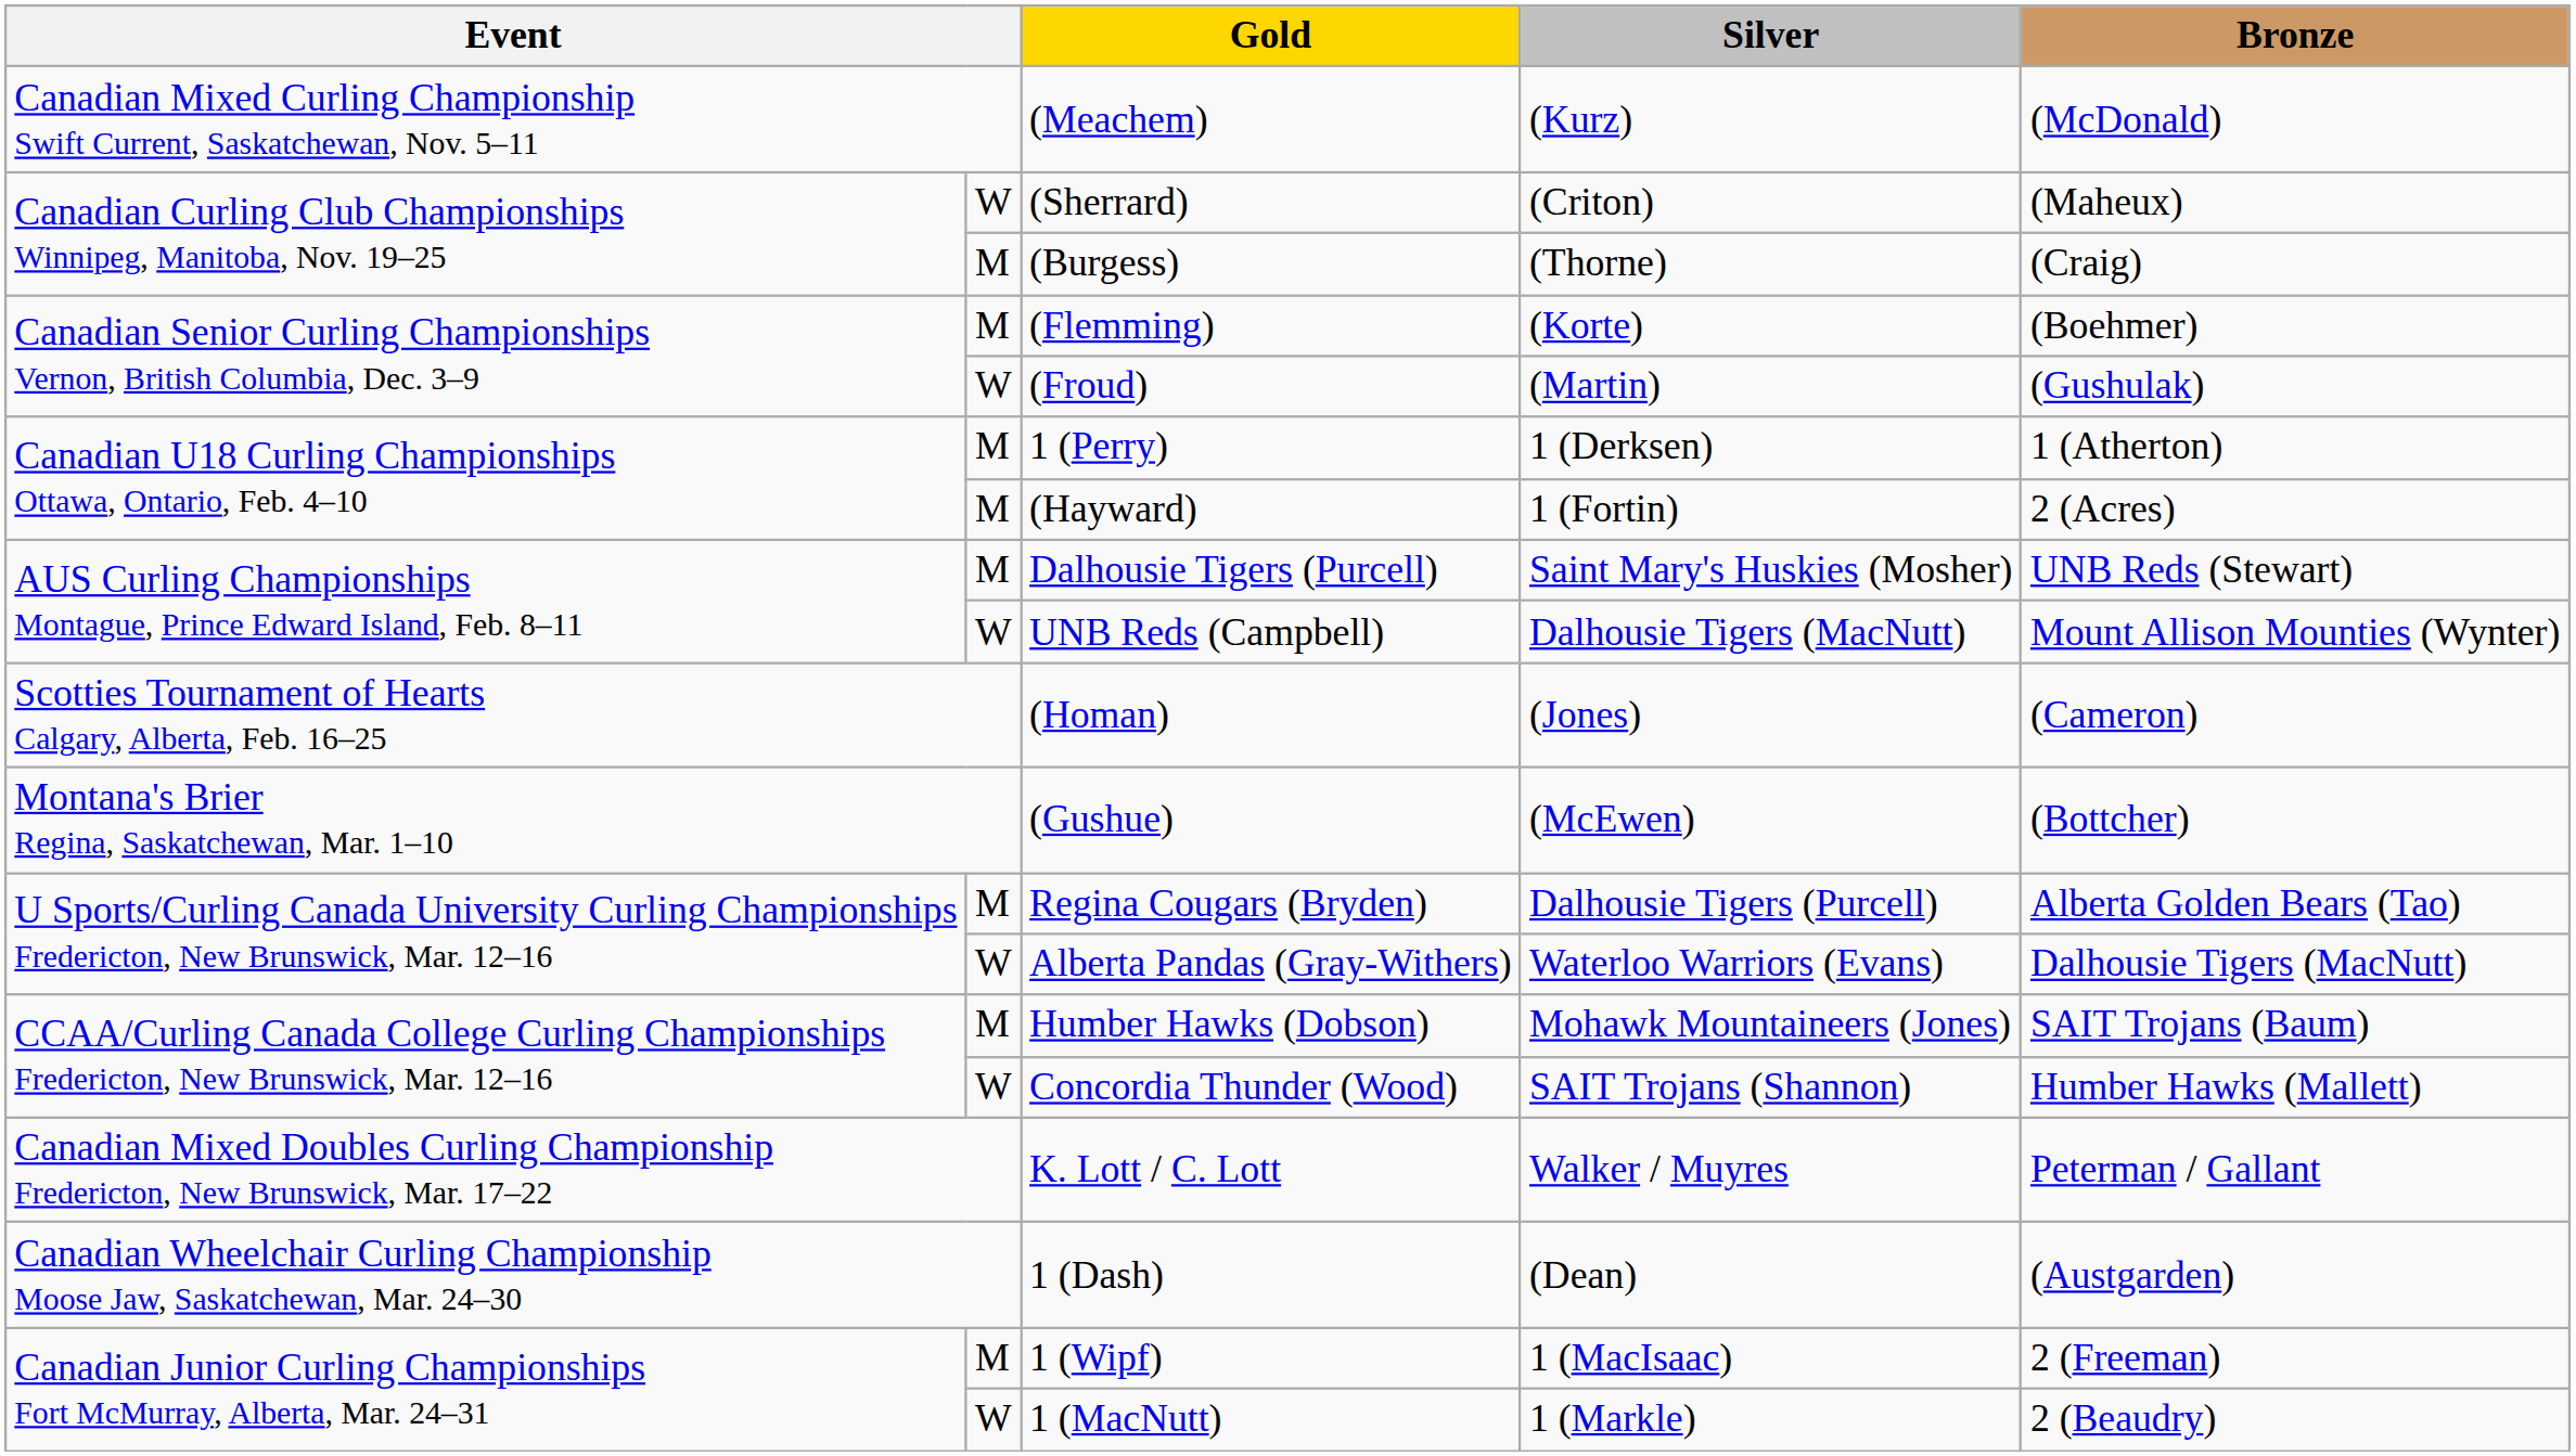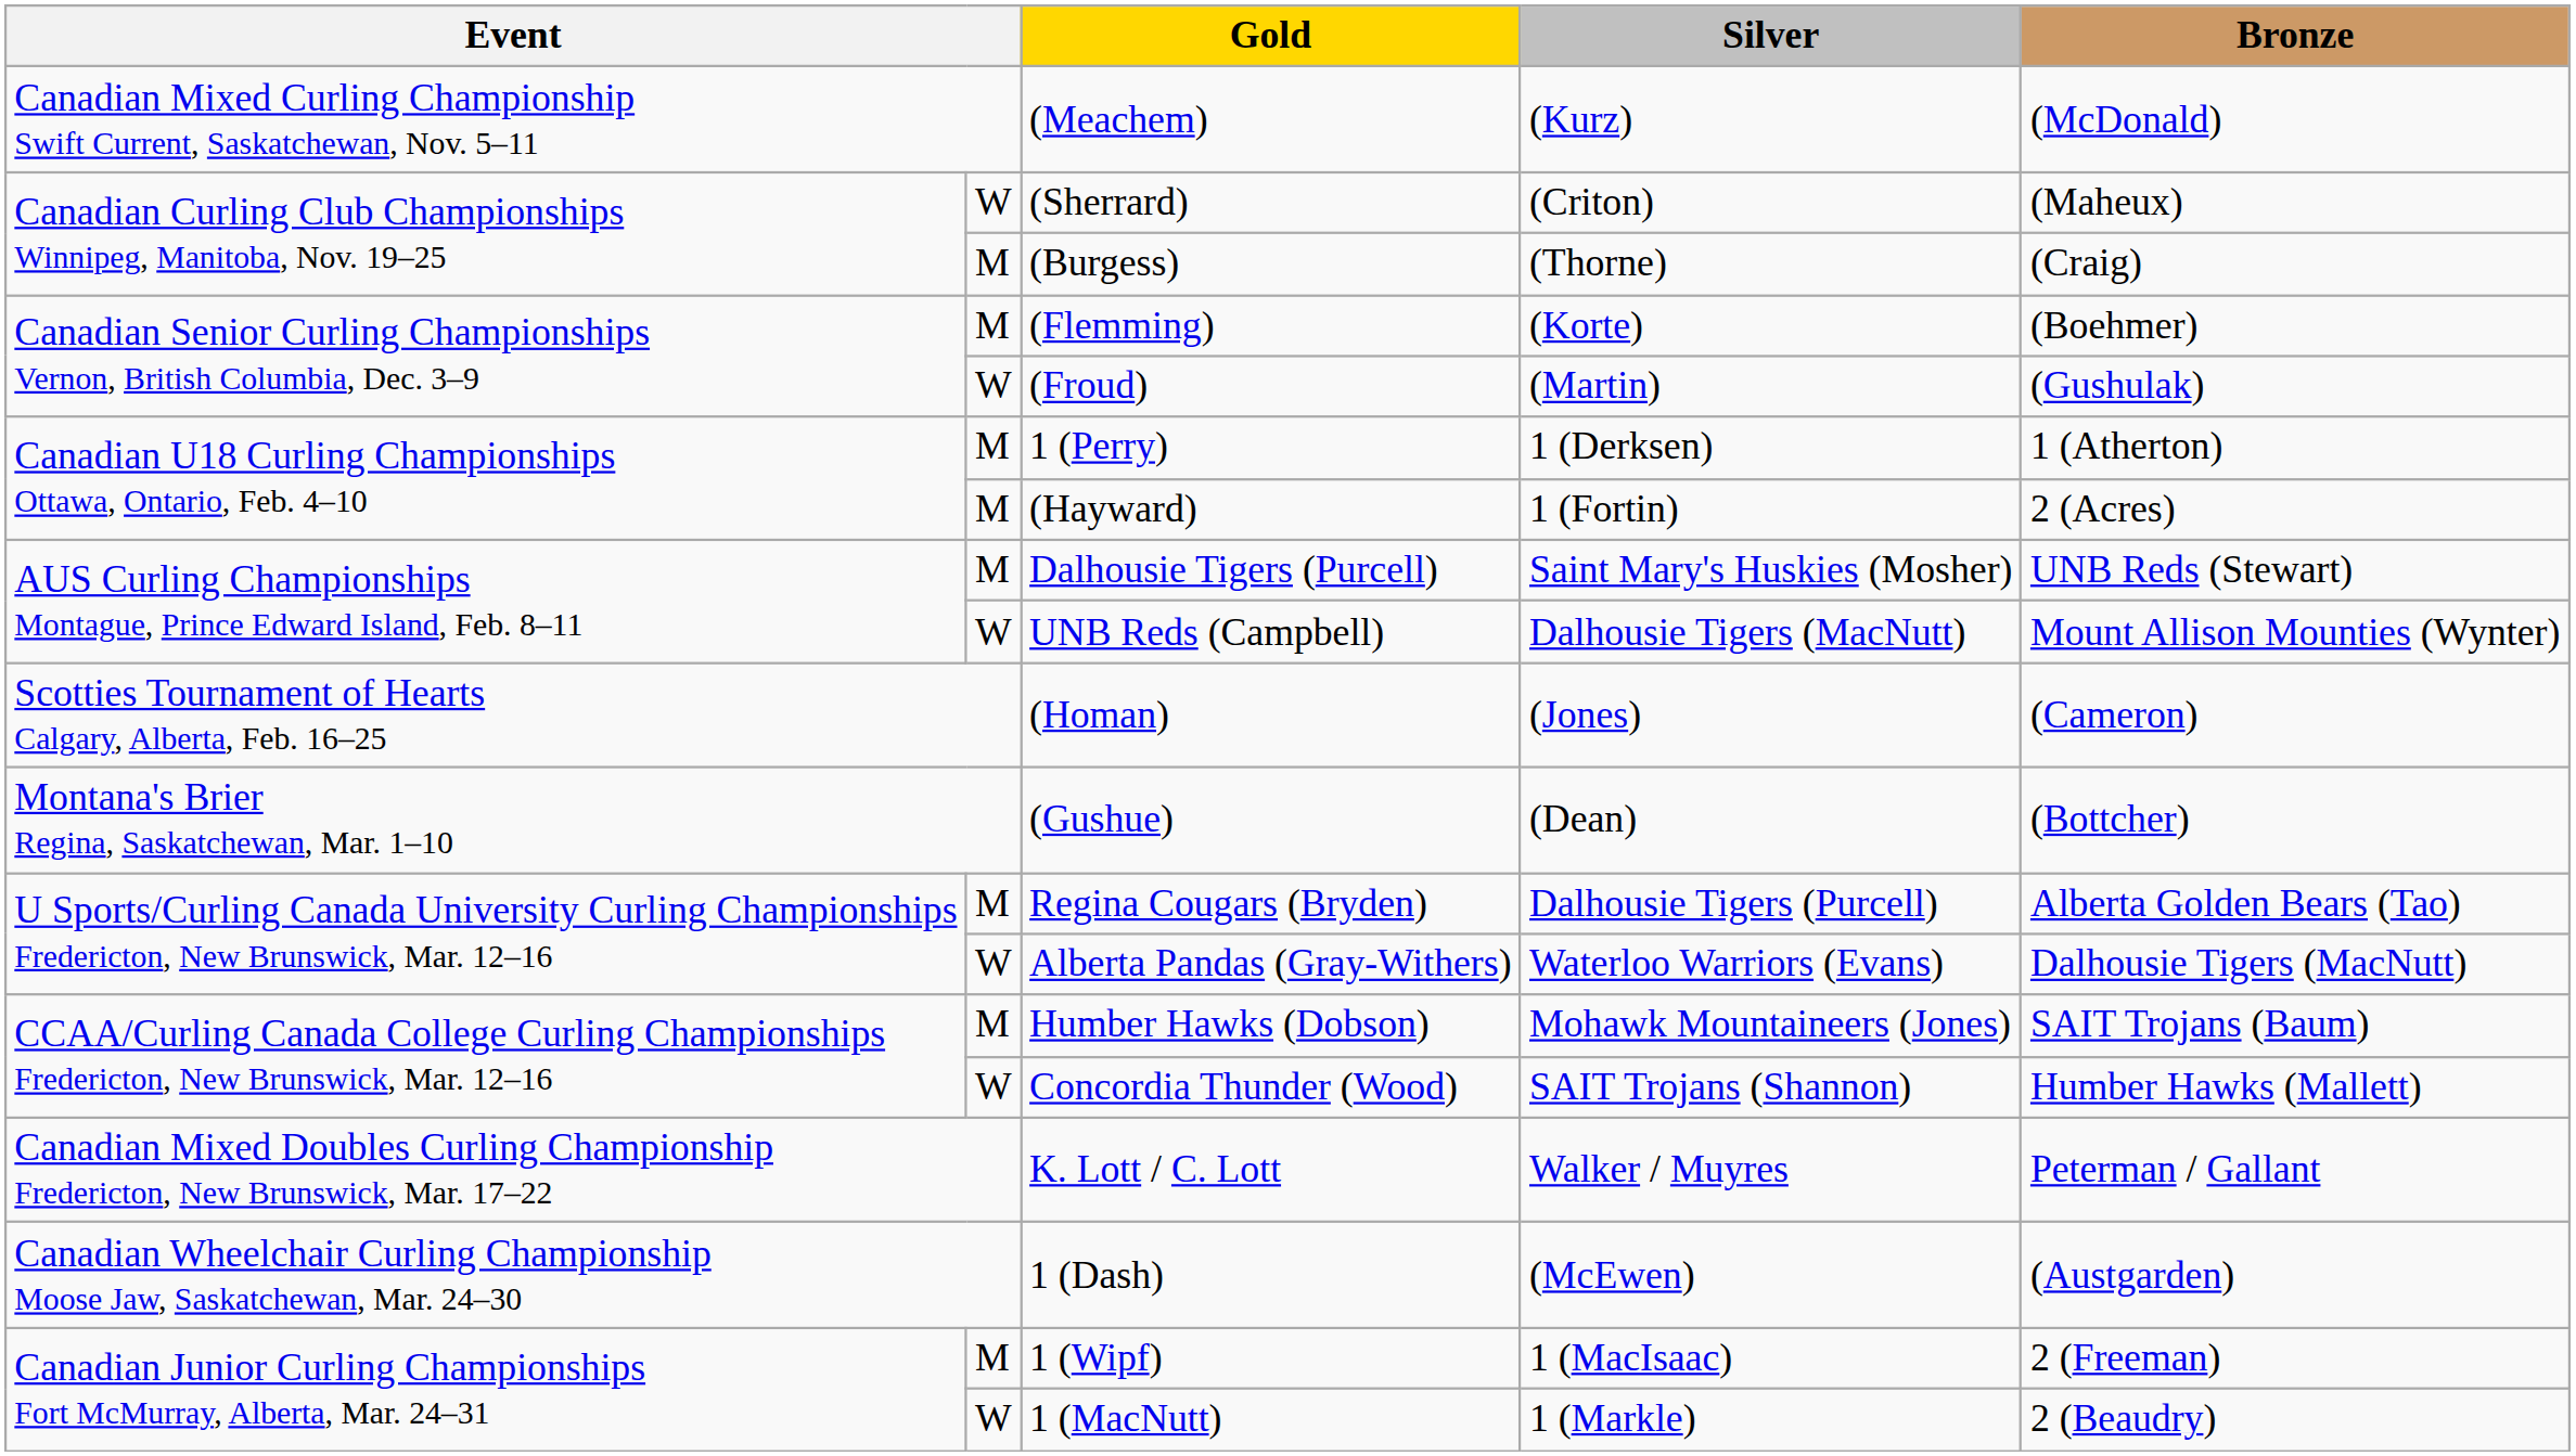(Gushue) | Silver: (McEwen) -> (Dean)
1 (Dash) | Silver: (Dean) -> (McEwen)
